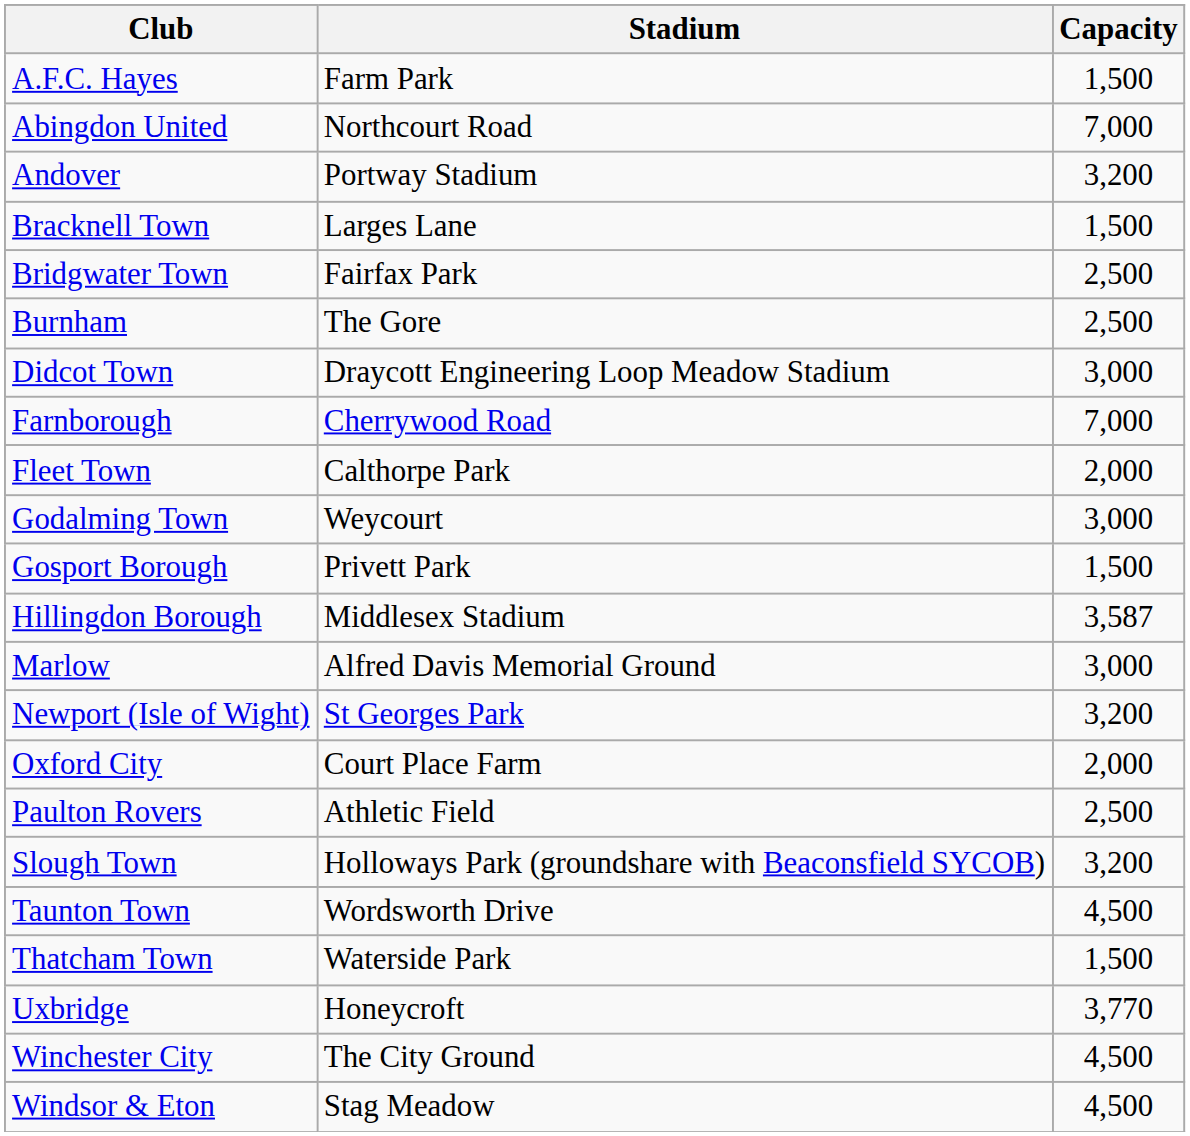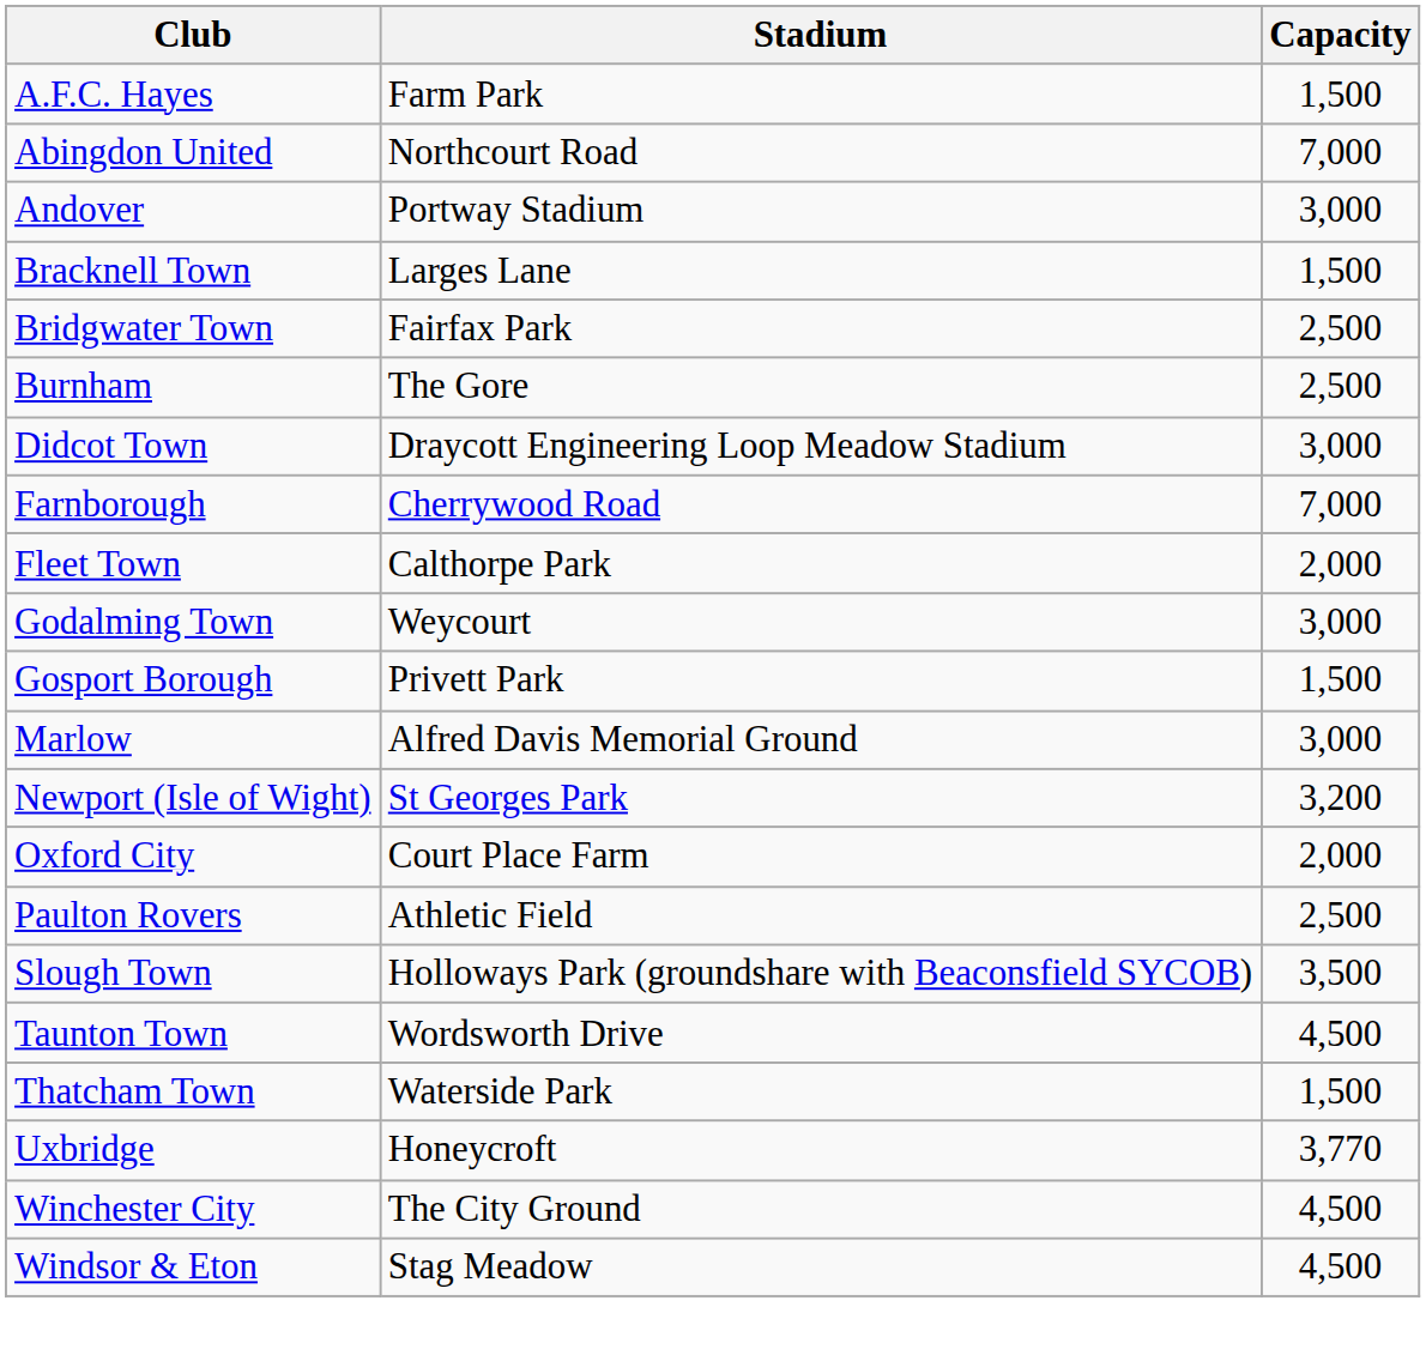Andover | Capacity: 3,200 -> 3,000
- row: Hillingdon Borough | Middlesex Stadium | 3,587
Slough Town | Capacity: 3,200 -> 3,500
